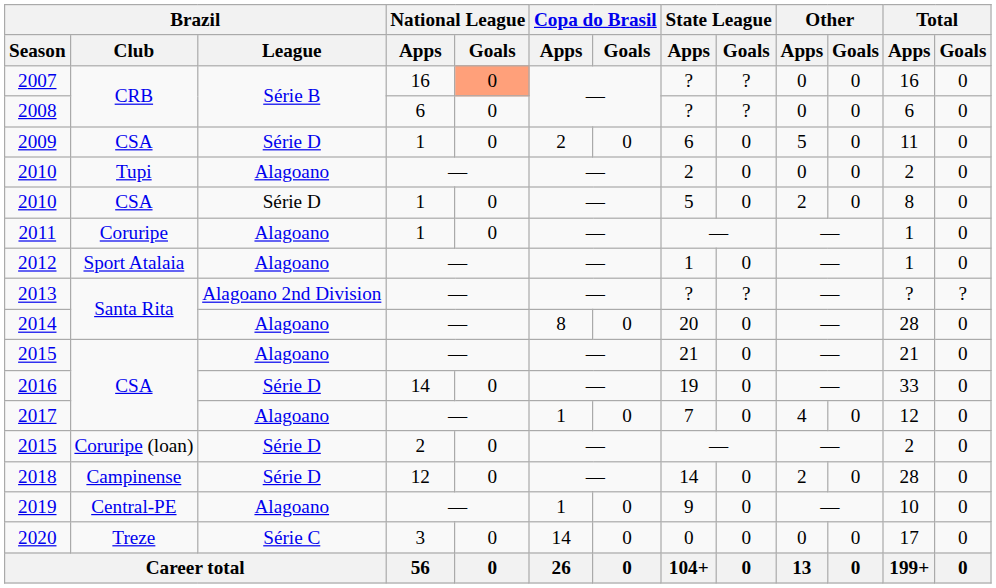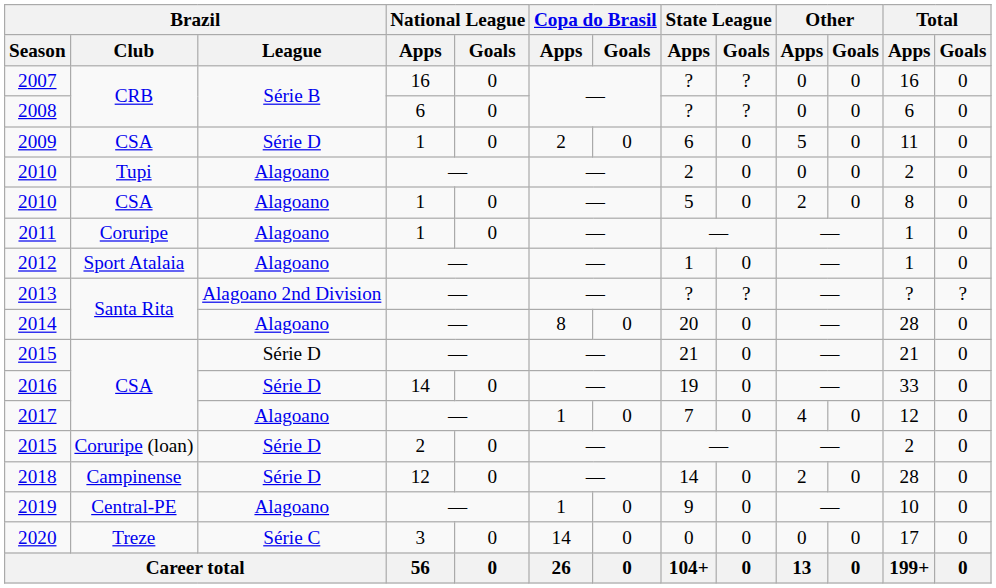2007 | National League / Goals: lightsalmon background -> no background
2010 / CSA | Brazil / League: Série D -> Alagoano
2015 / CSA | Brazil / League: Alagoano -> Série D
